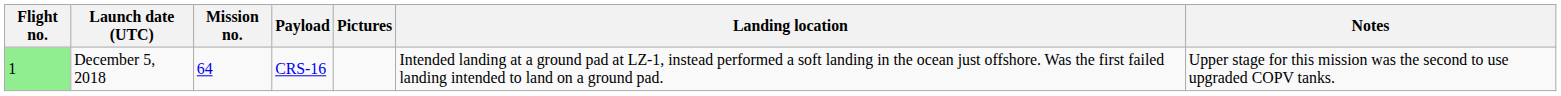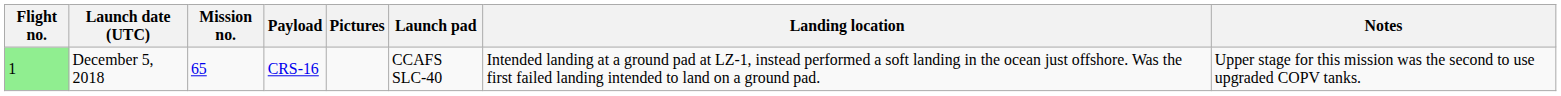+ column: Launch pad | CCAFS SLC-40
December 5, 2018 | Mission no.: 64 -> 65
